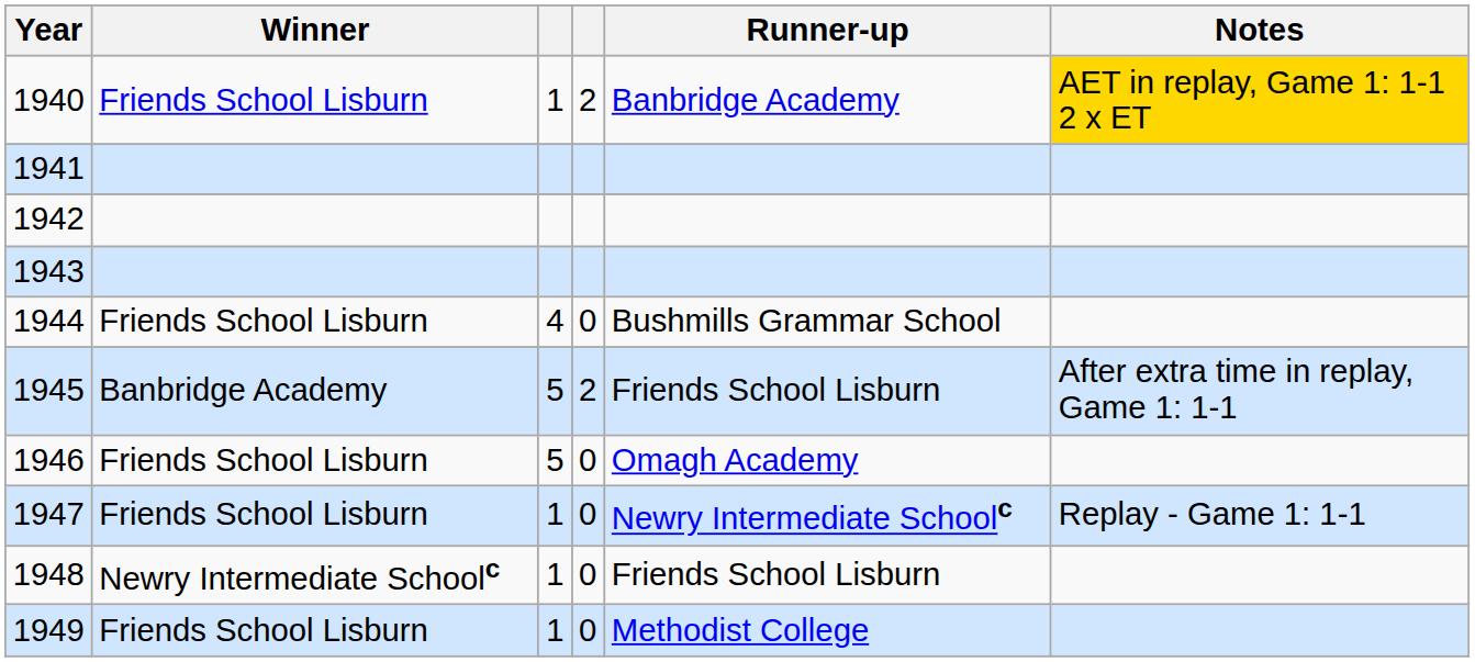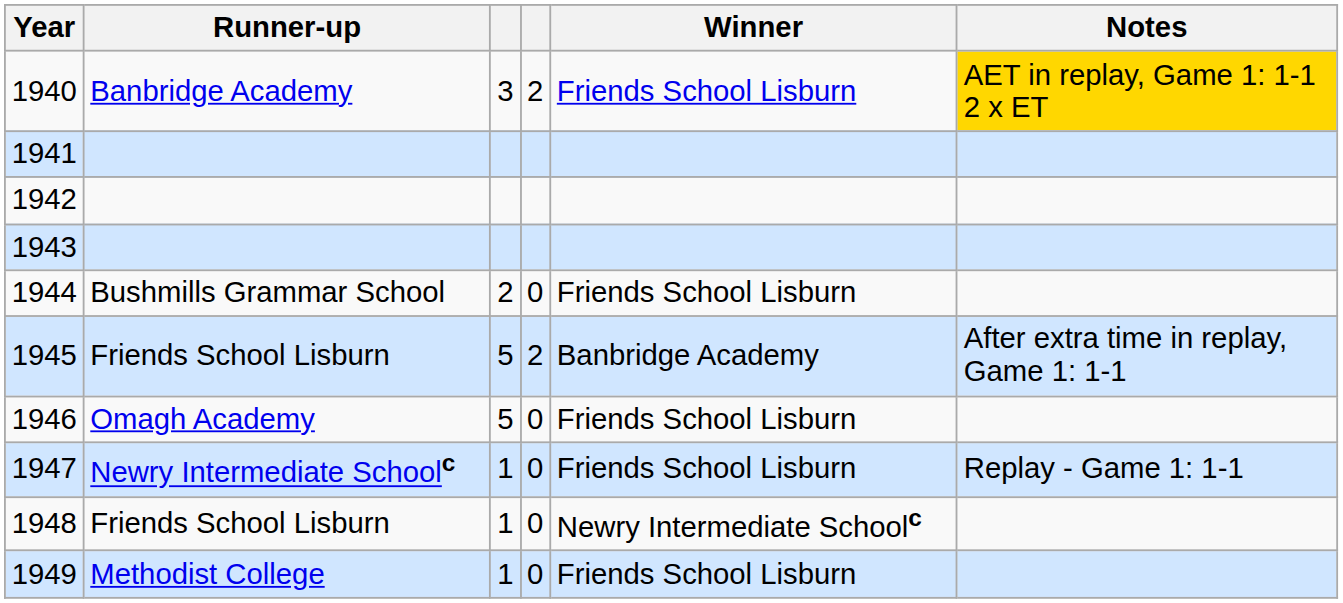columns swapped: Winner <-> Runner-up
1940 | column 3: 1 -> 3
1944 | column 3: 4 -> 2
